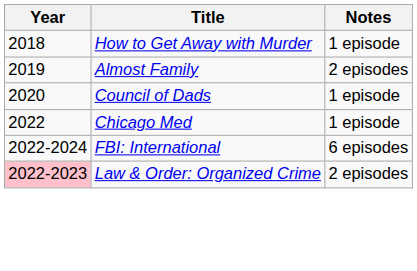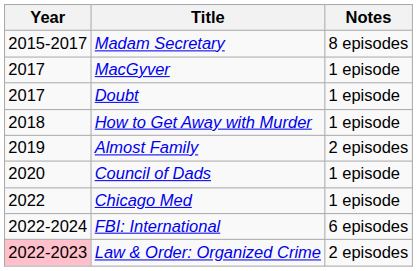+ row: 2015-2017 | Madam Secretary | 8 episodes
+ row: 2017 | MacGyver | 1 episode
+ row: 2017 | Doubt | 1 episode
